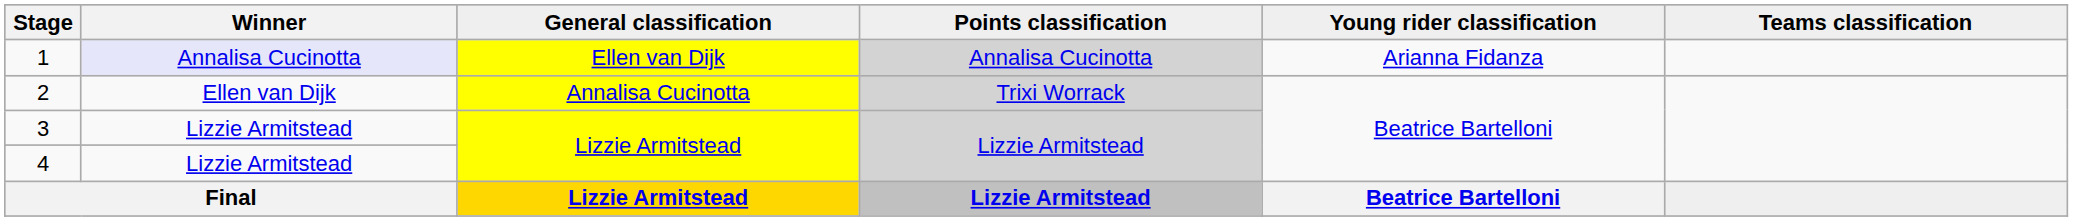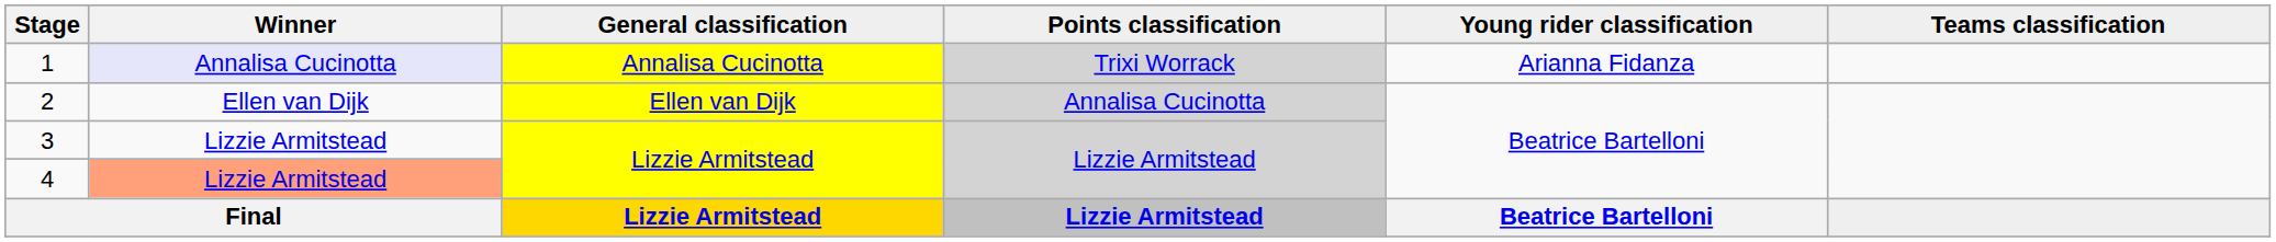1 | General classification: Ellen van Dijk -> Annalisa Cucinotta
1 | Points classification: Annalisa Cucinotta -> Trixi Worrack
2 | General classification: Annalisa Cucinotta -> Ellen van Dijk
2 | Points classification: Trixi Worrack -> Annalisa Cucinotta
4 | Winner: no background -> lightsalmon background
